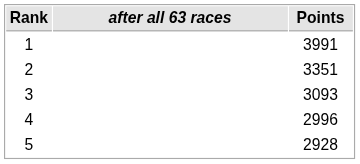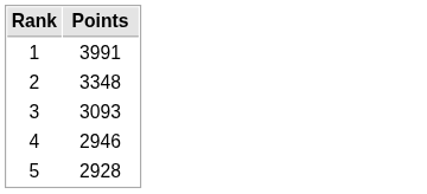- column: after all 63 races
2 | Points: 3351 -> 3348
4 | Points: 2996 -> 2946
